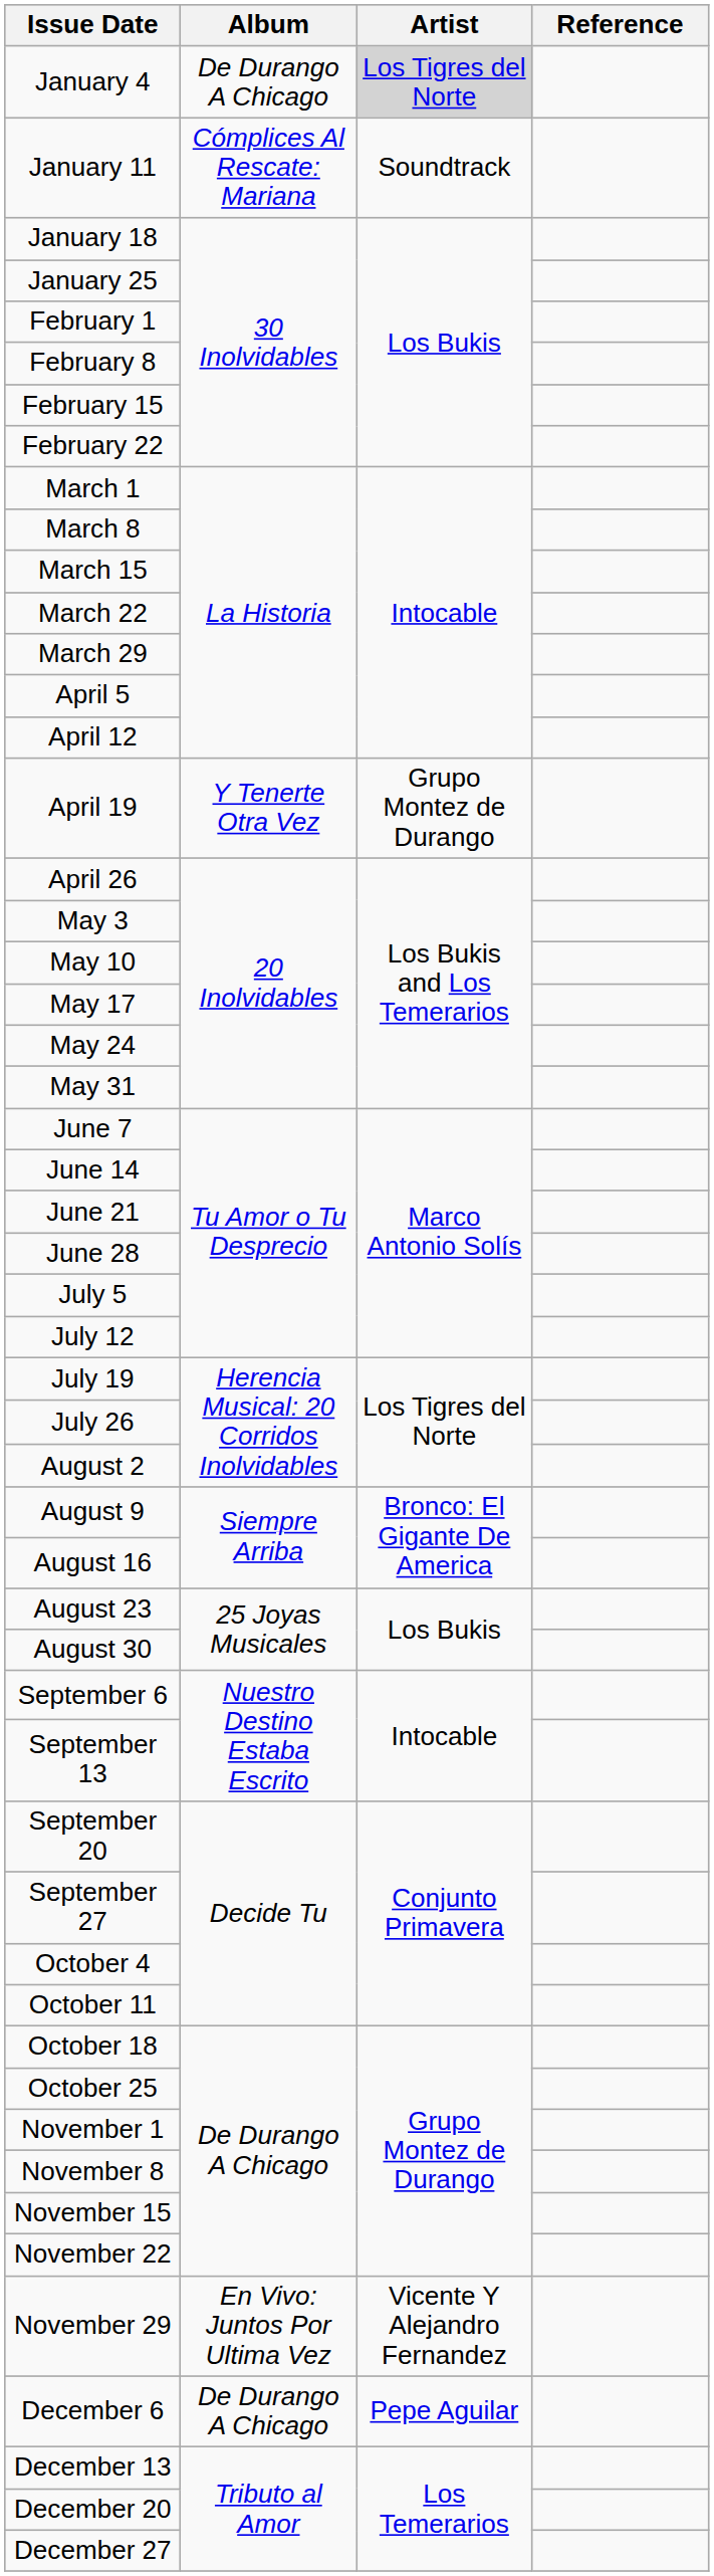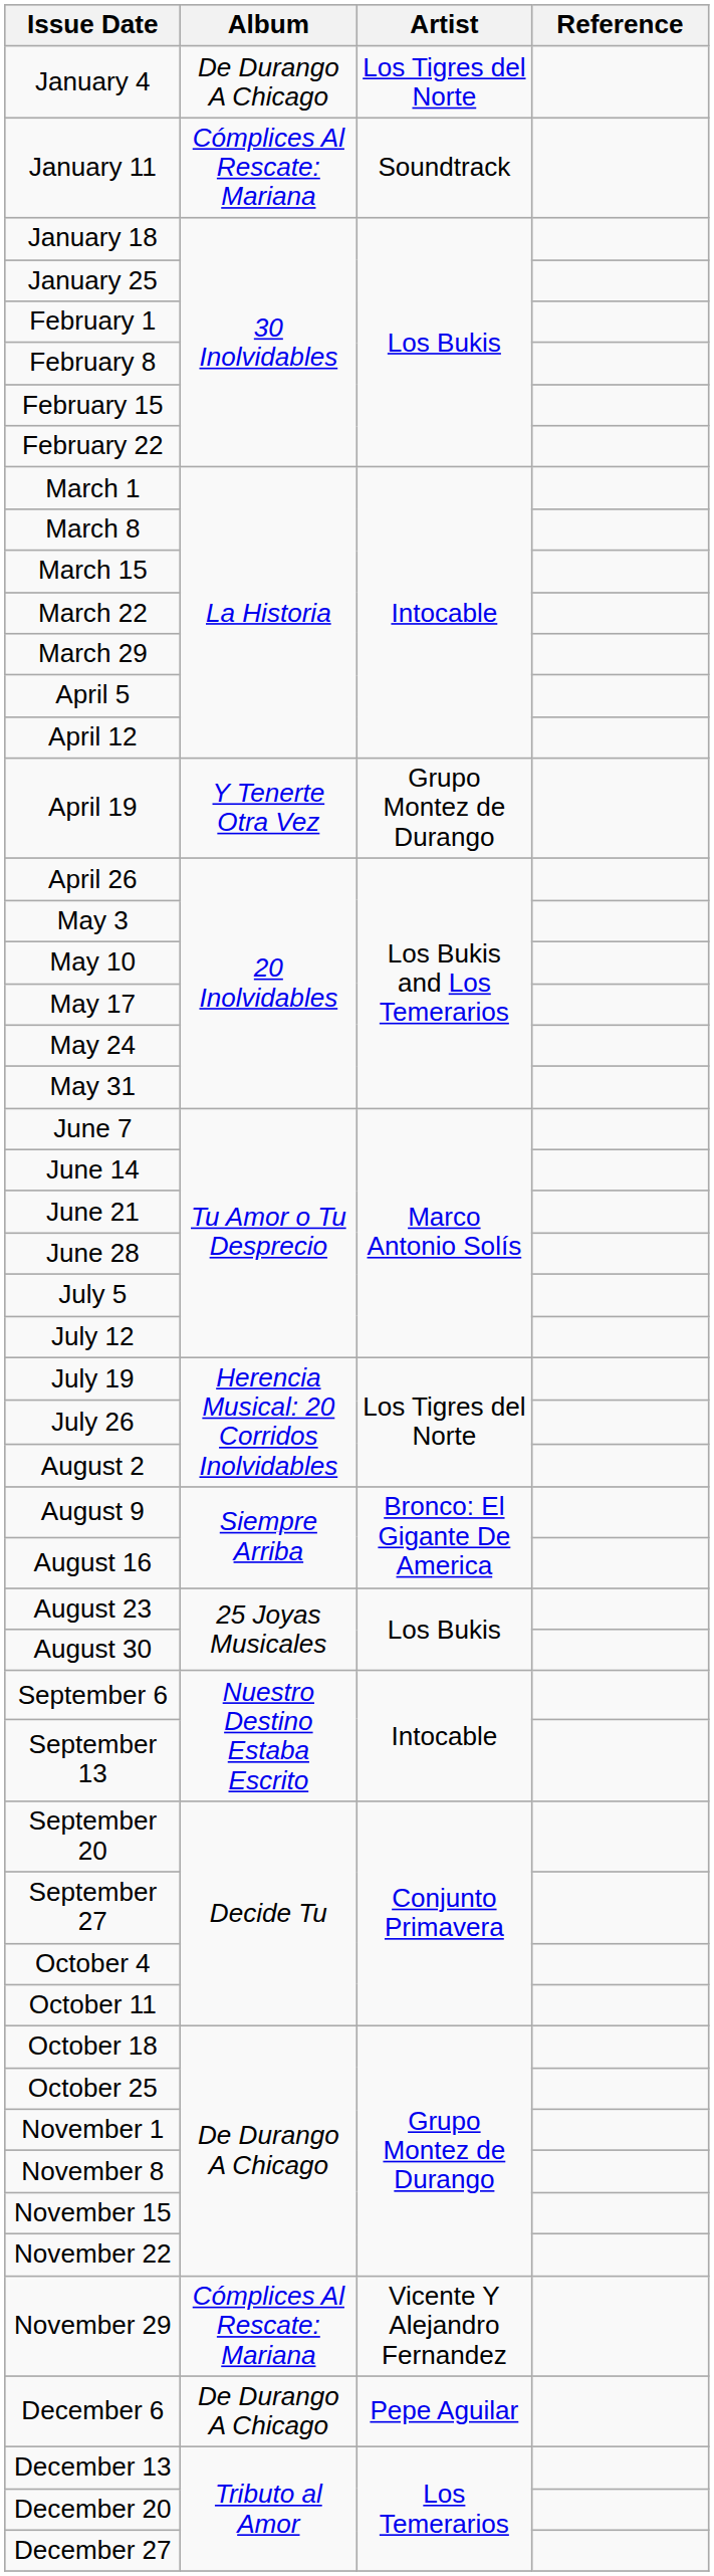January 4 | Artist: lightgrey background -> no background
November 29 | Album: En Vivo: Juntos Por Ultima Vez -> Cómplices Al Rescate: Mariana
